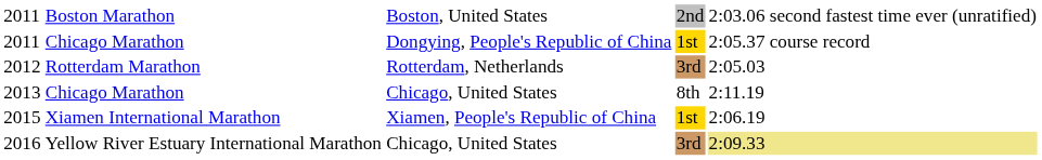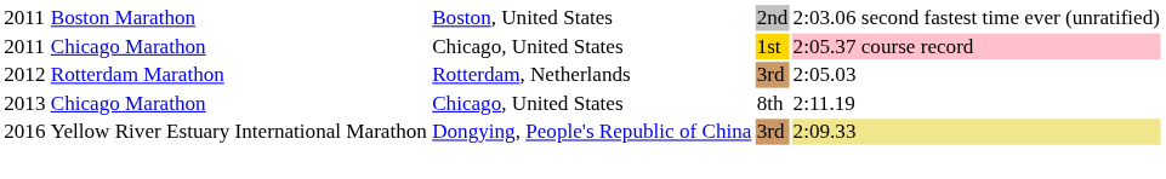2011 / Chicago Marathon | column 3: Dongying, People's Republic of China -> Chicago, United States
2011 / Chicago Marathon | column 5: no background -> pink background
- row: 2015 | Xiamen International Marathon | Xiamen, People's Republic of China | 1st | 2:06.19
2016 | column 3: Chicago, United States -> Dongying, People's Republic of China
